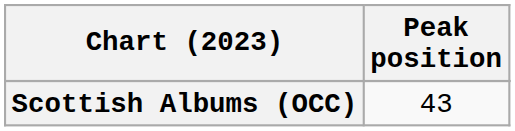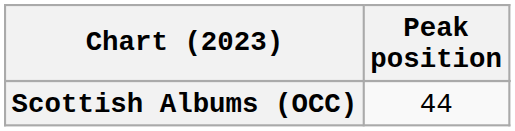Scottish Albums (OCC) | Peak position: 43 -> 44
